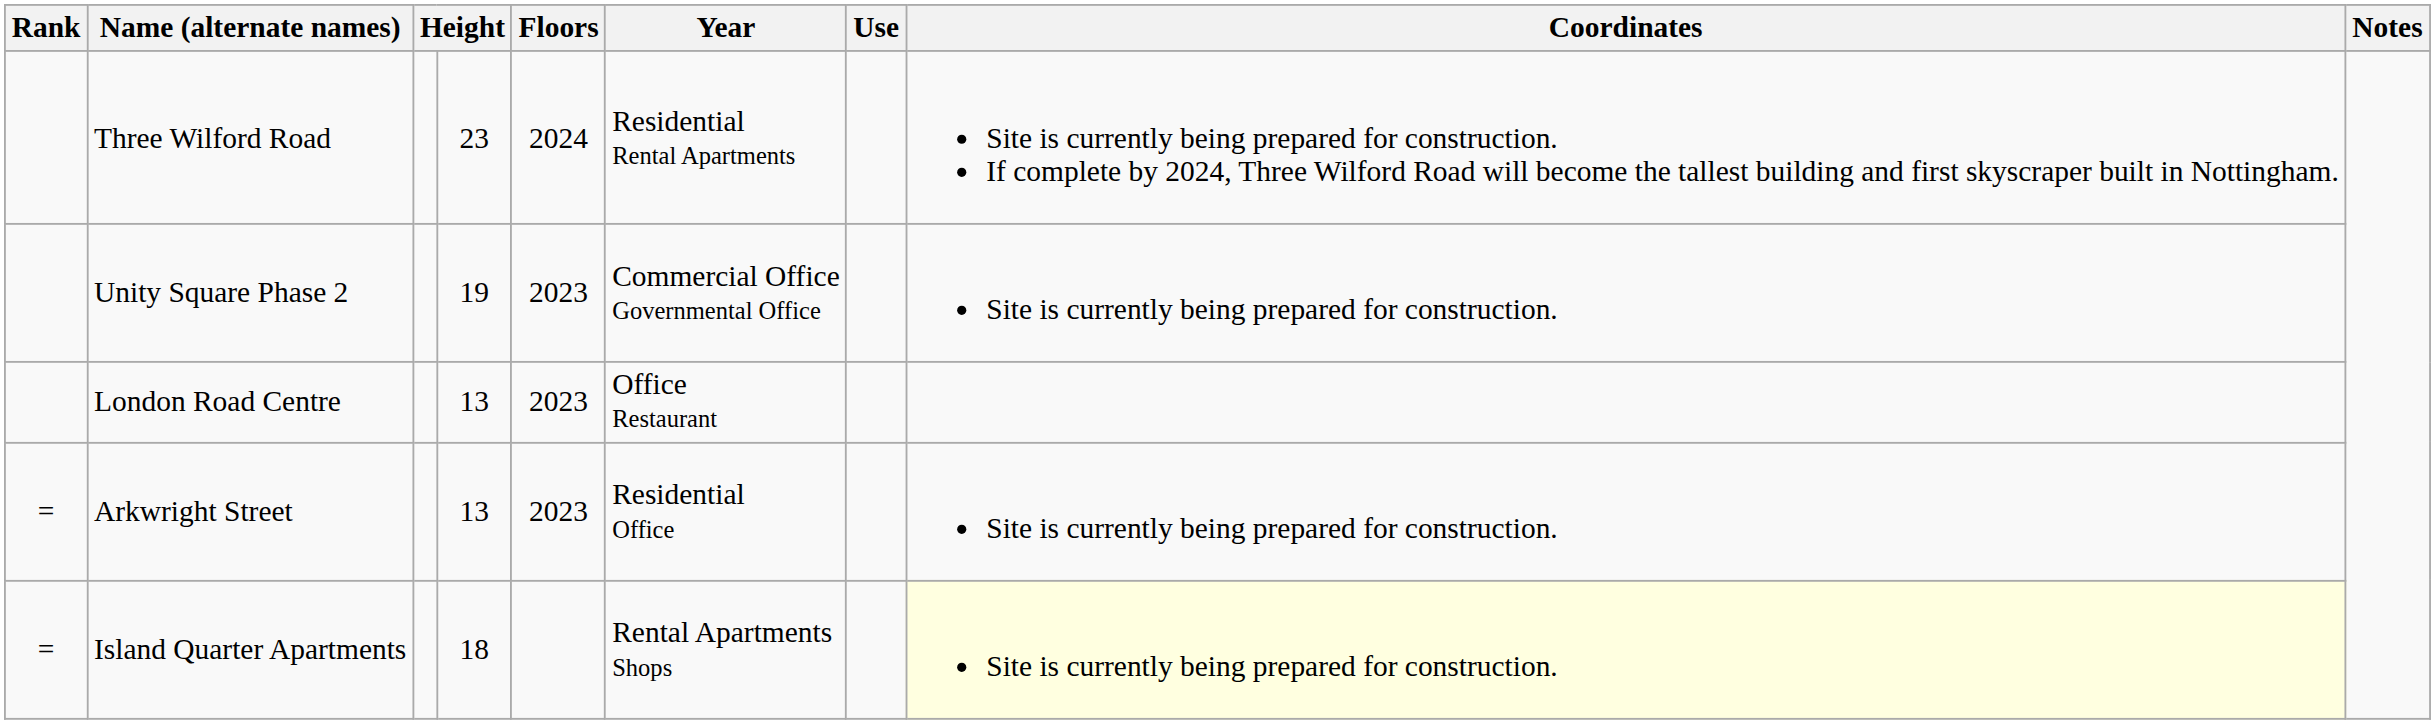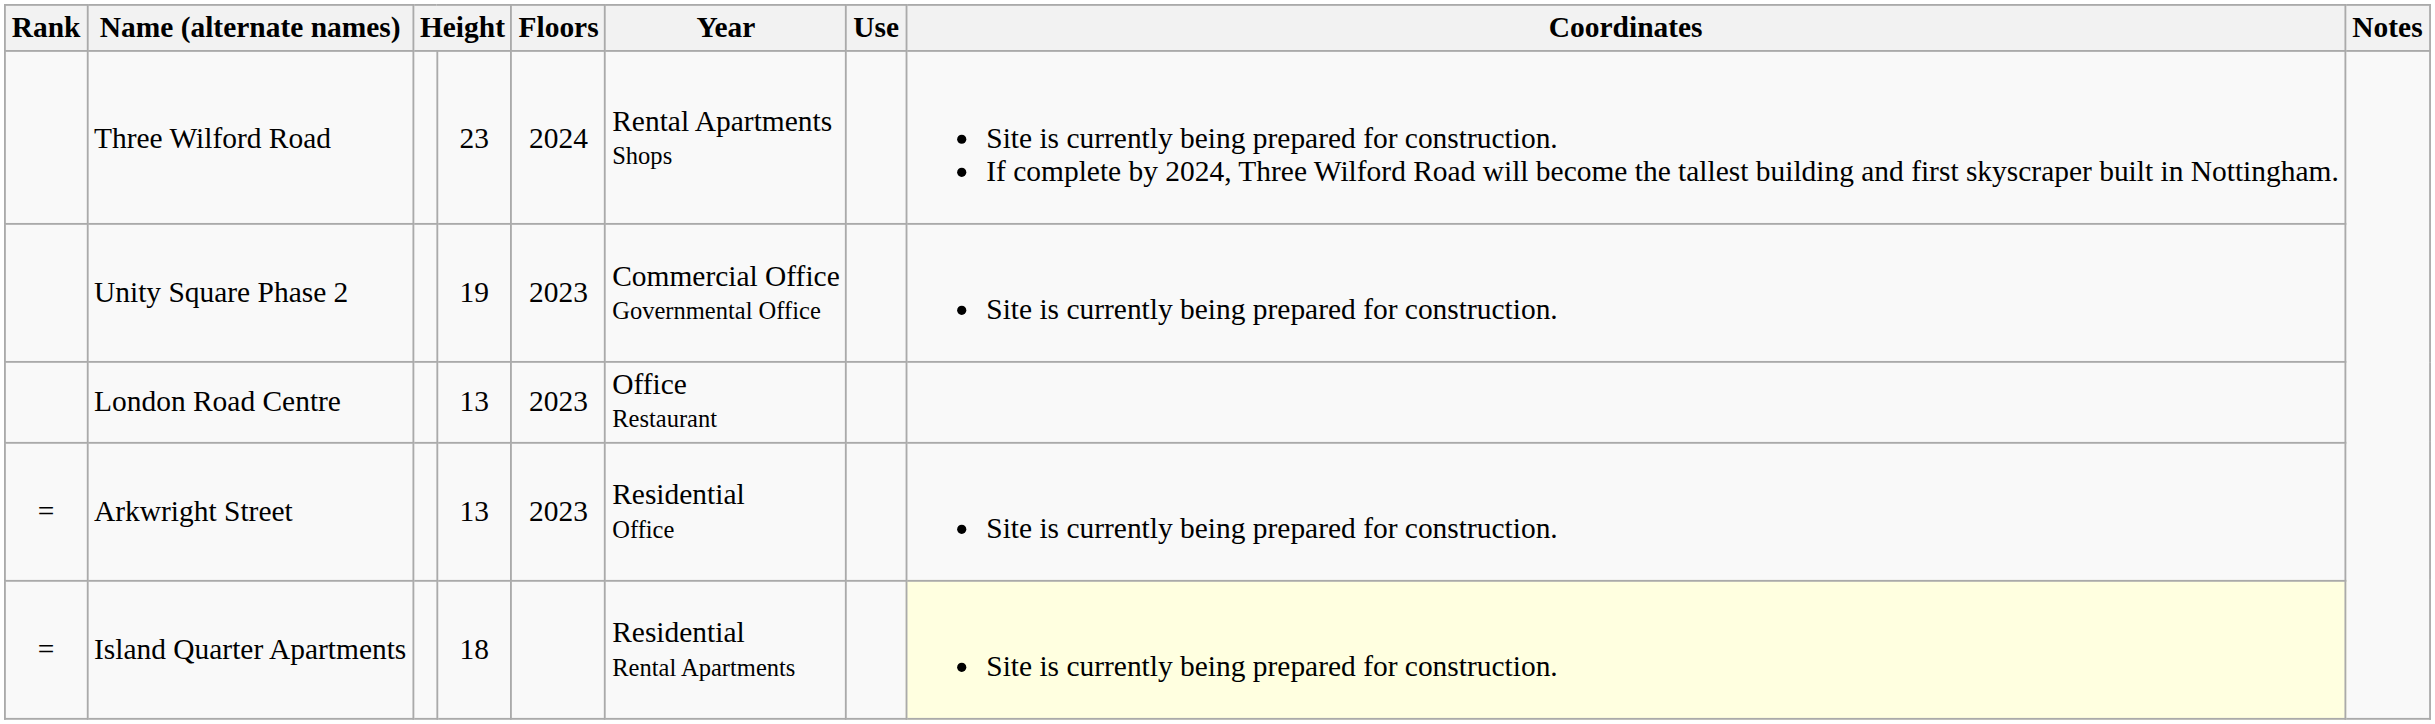Three Wilford Road | Year: Residential Rental Apartments -> Rental Apartments Shops
Island Quarter Apartments | Year: Rental Apartments Shops -> Residential Rental Apartments
